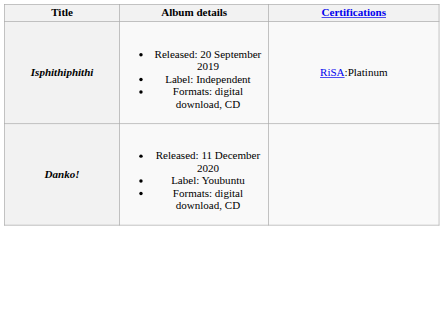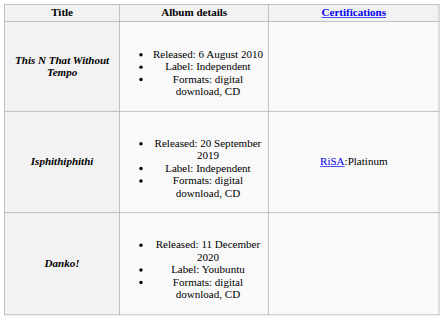+ row: This N That Without Tempo | Released: 6 August 2010 Label: Independent Formats: digital download, CD
